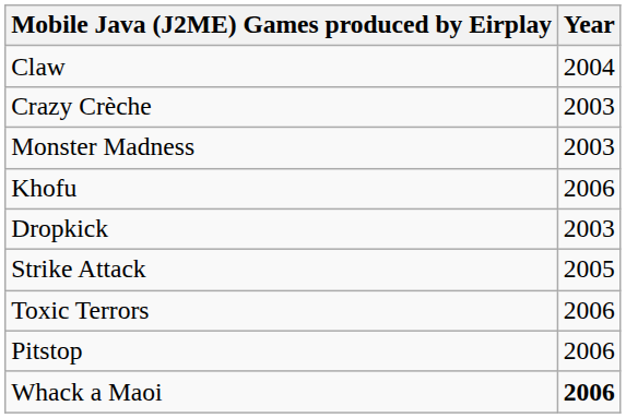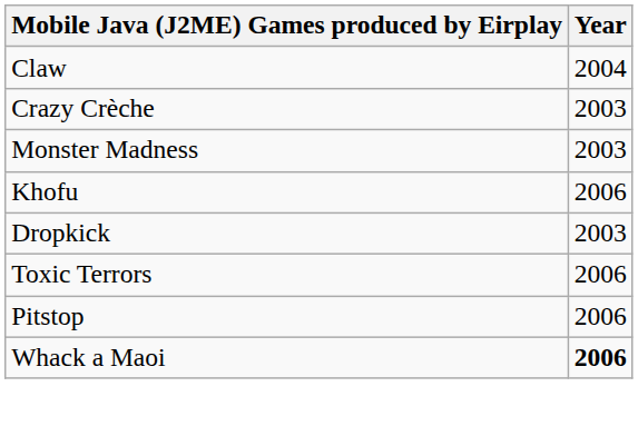- row: Strike Attack | 2005
